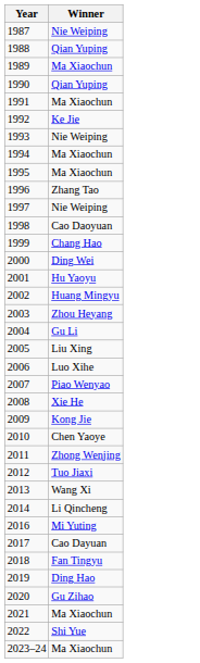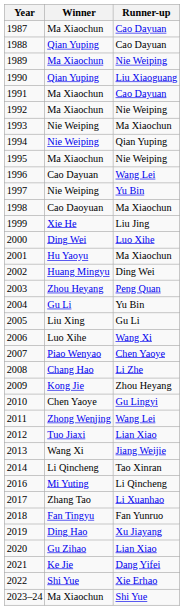+ column: Runner-up | Cao Dayuan | Cao Dayuan | Nie Weiping | Liu Xiaoguang | Cao Dayuan | Nie Weiping | Ma Xiaochun | Qian Yuping | Nie Weiping | Wang Lei | Yu Bin | Ma Xiaochun | Liu Jing | Luo Xihe | Ma Xiaochun | Ding Wei | Peng Quan | Yu Bin | Gu Li | Wang Xi | Chen Yaoye | Li Zhe | Zhou Heyang | Gu Lingyi | Wang Lei | Lian Xiao | Jiang Weijie | Tao Xinran | Li Qincheng | Li Xuanhao | Fan Yunruo | Xu Jiayang | Lian Xiao | Dang Yifei | Xie Erhao | Shi Yue
1987 | Winner: Nie Weiping -> Ma Xiaochun
1992 | Winner: Ke Jie -> Ma Xiaochun
1994 | Winner: Ma Xiaochun -> Nie Weiping
1996 | Winner: Zhang Tao -> Cao Dayuan
1999 | Winner: Chang Hao -> Xie He
2008 | Winner: Xie He -> Chang Hao
2017 | Winner: Cao Dayuan -> Zhang Tao
2021 | Winner: Ma Xiaochun -> Ke Jie
